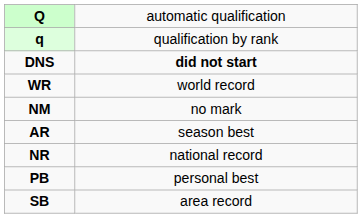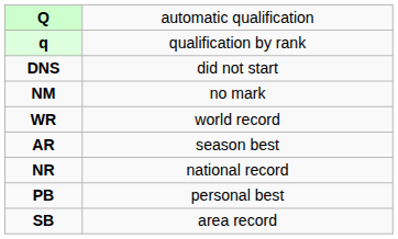DNS | column 2: bold -> normal
rows swapped: NM <-> WR
